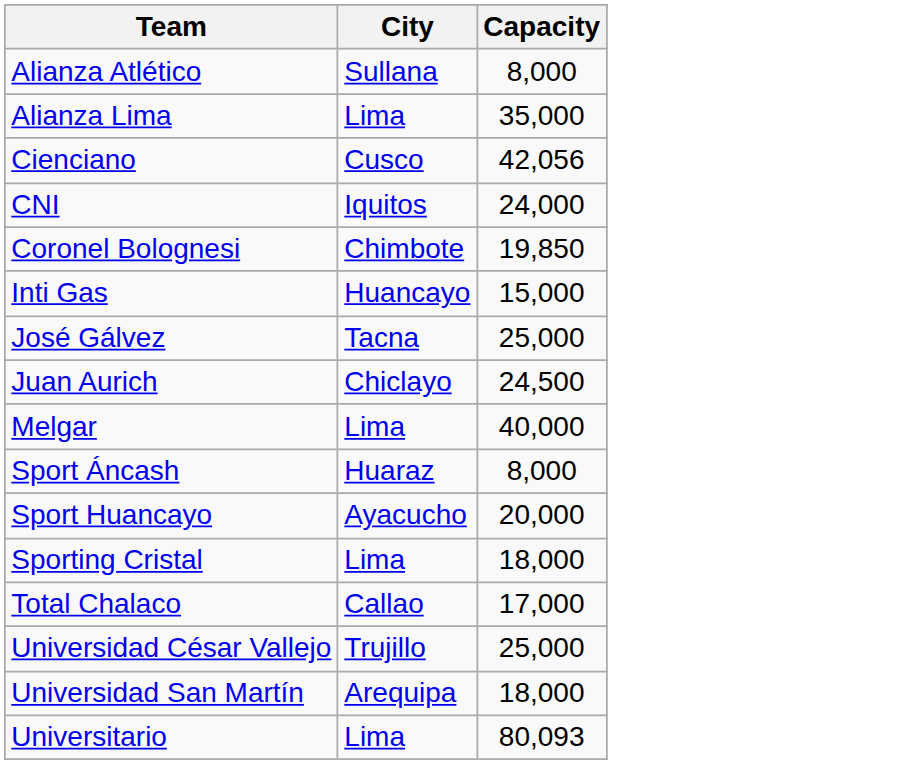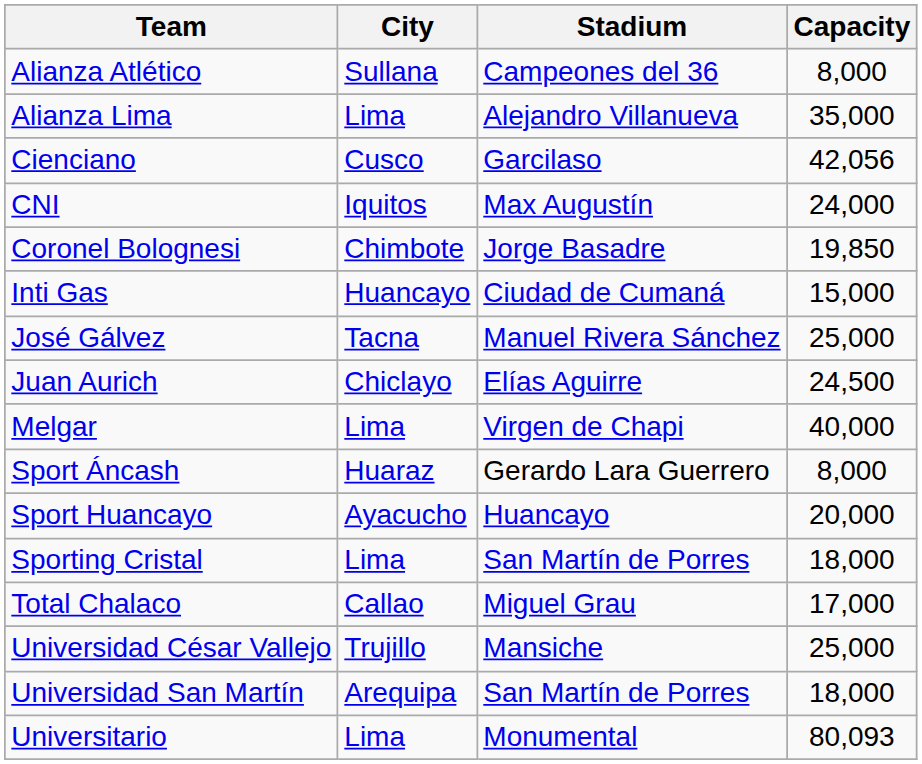+ column: Stadium | Campeones del 36 | Alejandro Villanueva | Garcilaso | Max Augustín | Jorge Basadre | Ciudad de Cumaná | Manuel Rivera Sánchez | Elías Aguirre | Virgen de Chapi | Gerardo Lara Guerrero | Huancayo | San Martín de Porres | Miguel Grau | Mansiche | San Martín de Porres | Monumental
